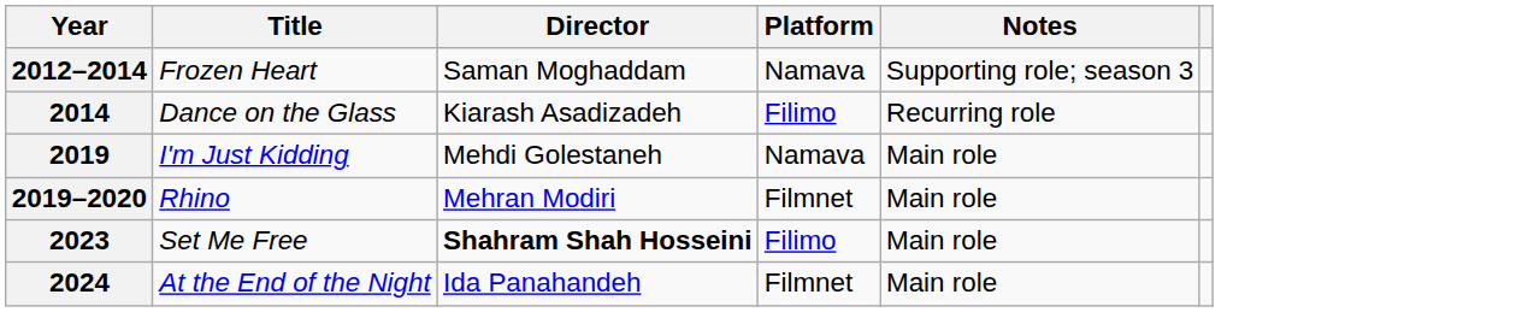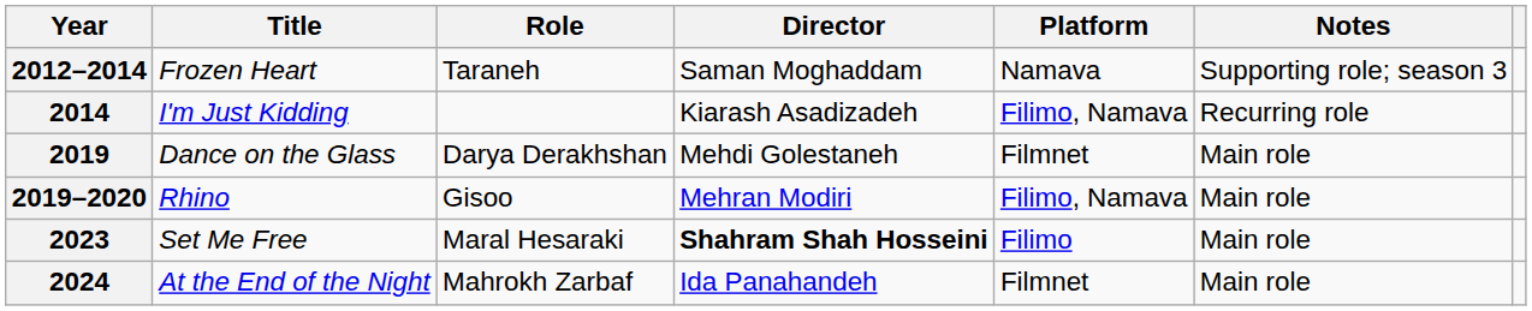+ column: Role | Taraneh | Darya Derakhshan | Gisoo | Maral Hesaraki | Mahrokh Zarbaf
2014 | Title: Dance on the Glass -> I'm Just Kidding
2014 | Platform: Filimo -> Filimo, Namava
2019 | Title: I'm Just Kidding -> Dance on the Glass
2019 | Platform: Namava -> Filmnet
2019–2020 | Platform: Filmnet -> Filimo, Namava
